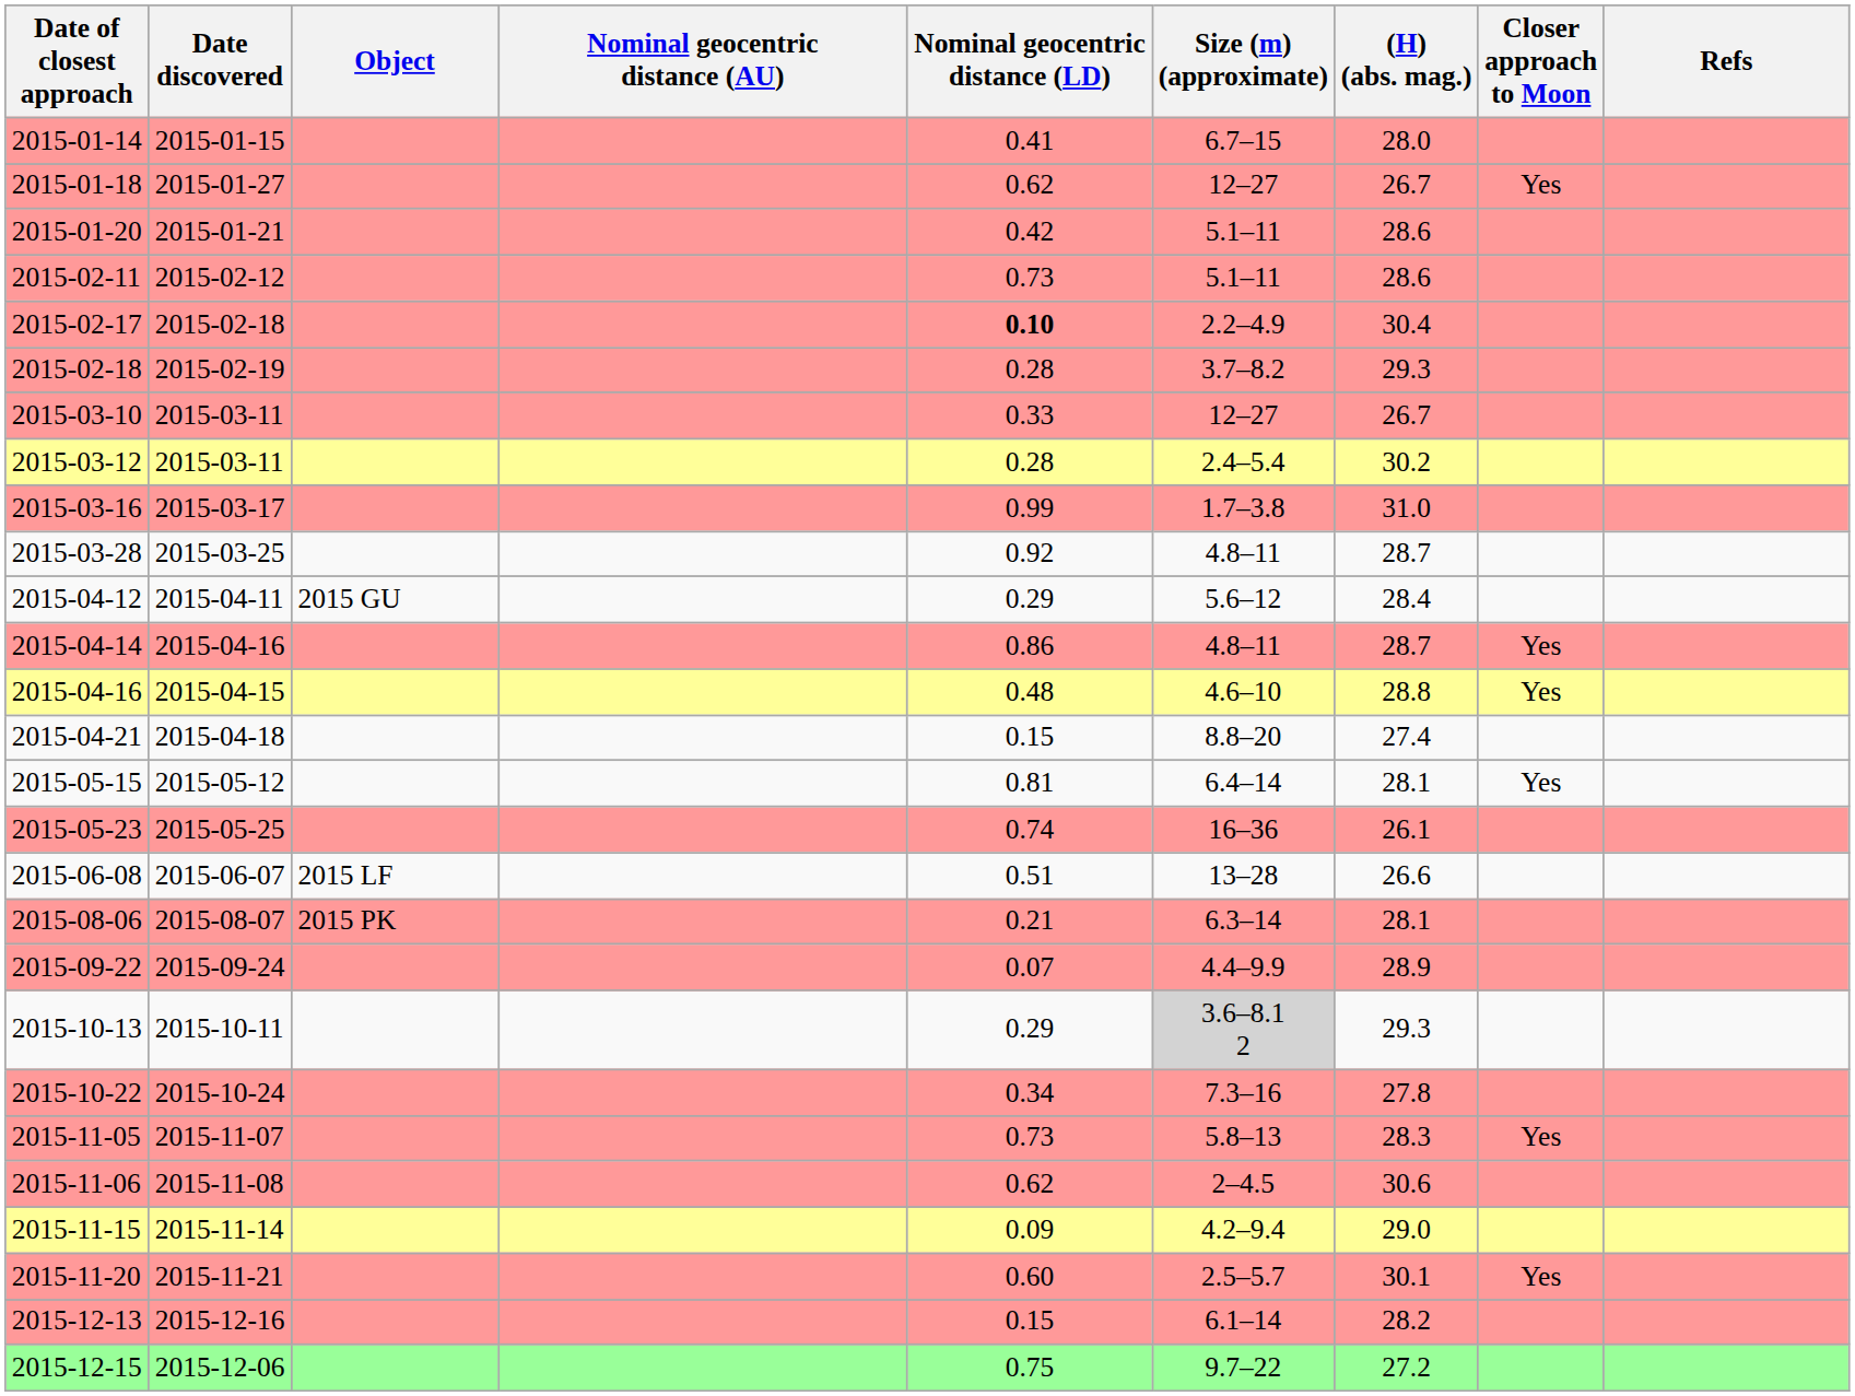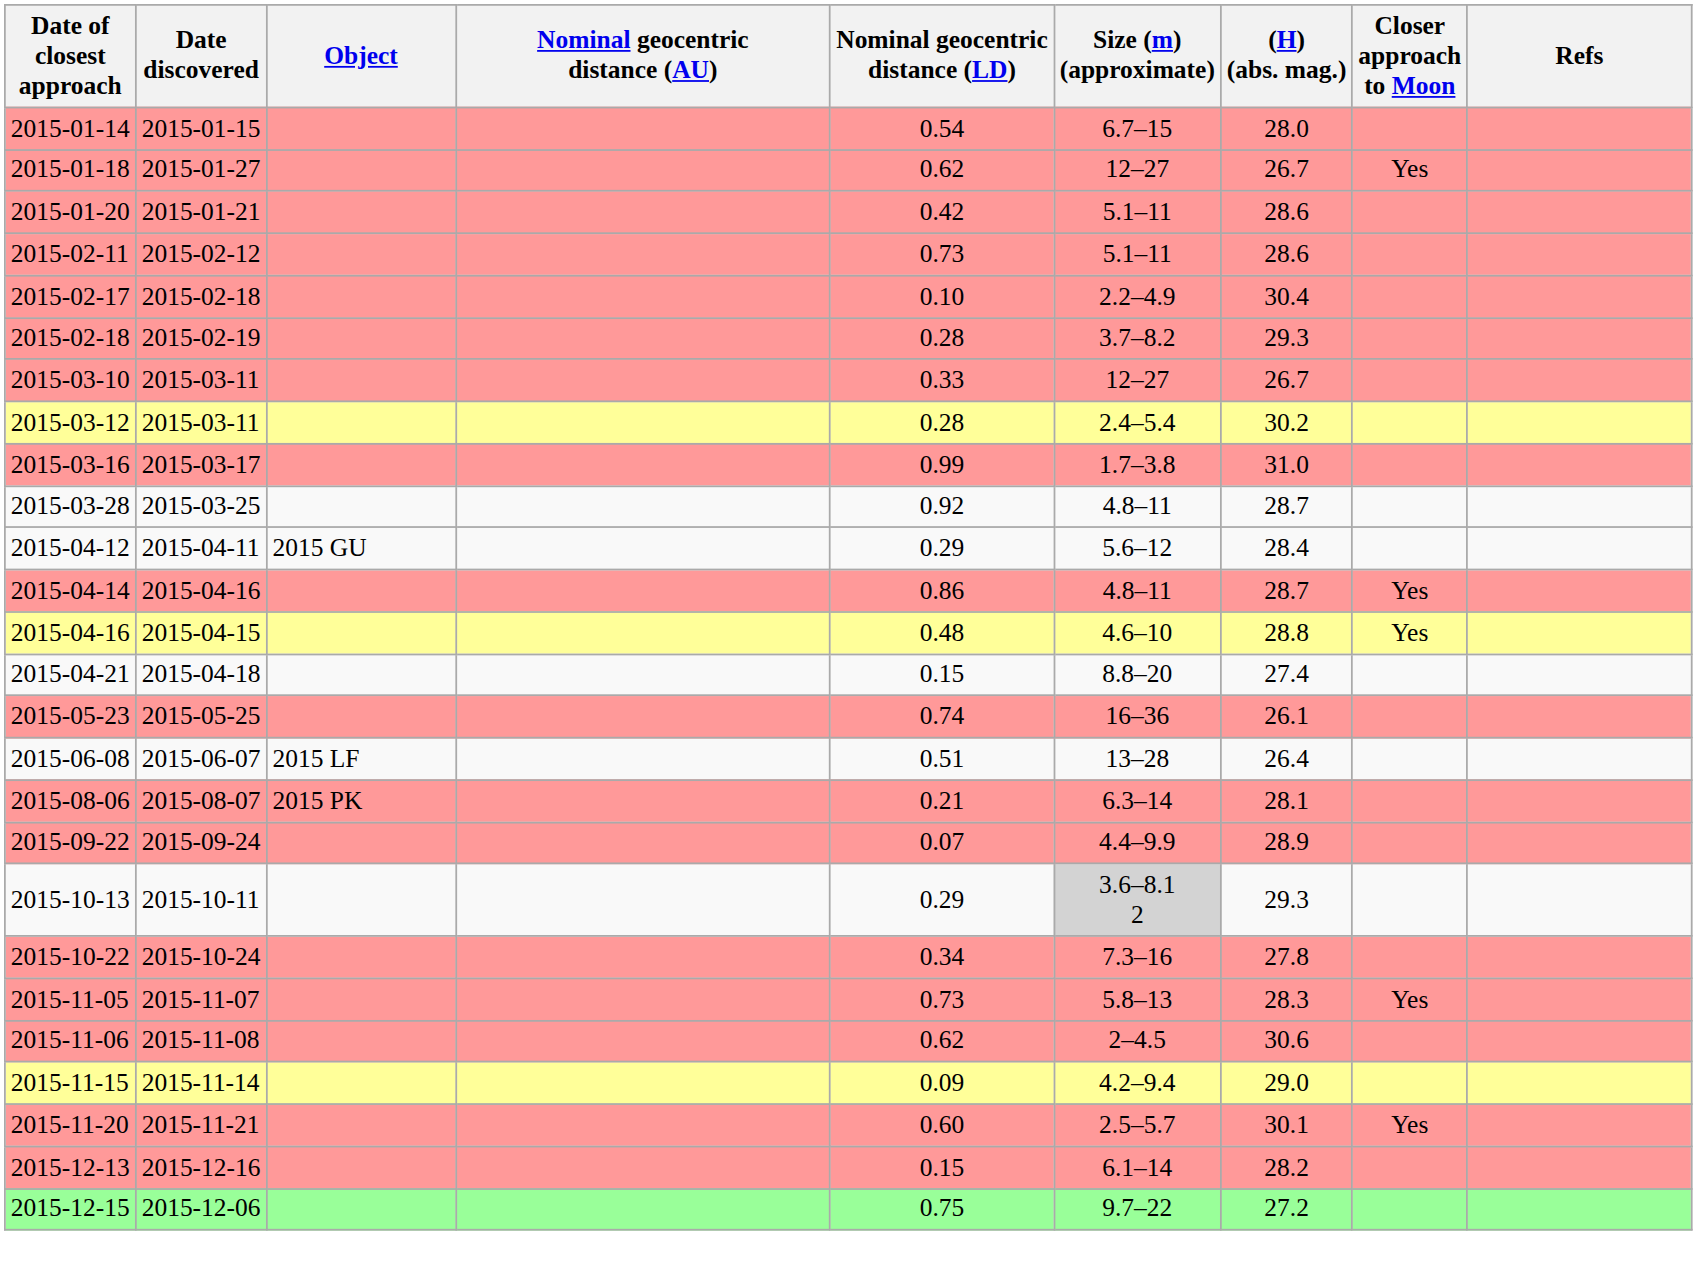2015-01-14 | Nominal geocentric distance (LD): 0.41 -> 0.54
2015-02-17 | Nominal geocentric distance (LD): bold -> normal
- row: 2015-05-15 | 2015-05-12 | 0.81 | 6.4–14 | 28.1 | Yes
2015-06-08 | (H) (abs. mag.): 26.6 -> 26.4
